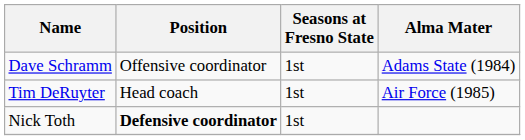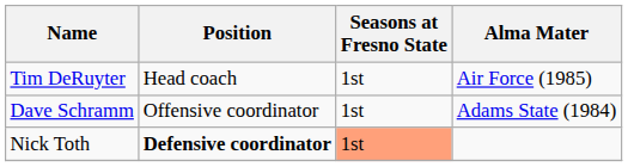rows swapped: Tim DeRuyter <-> Dave Schramm
Nick Toth | Seasons at Fresno State: no background -> lightsalmon background
